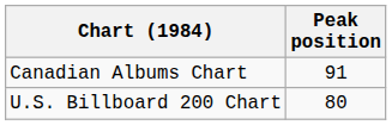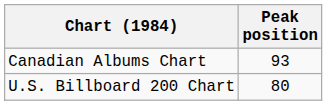Canadian Albums Chart | Peak position: 91 -> 93
